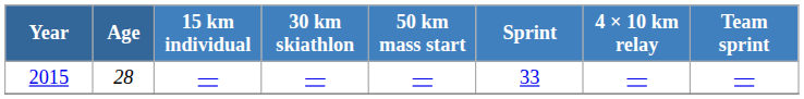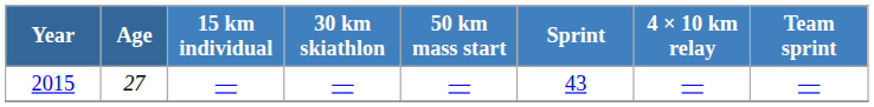2015 | Age: 28 -> 27
2015 | Sprint: 33 -> 43
